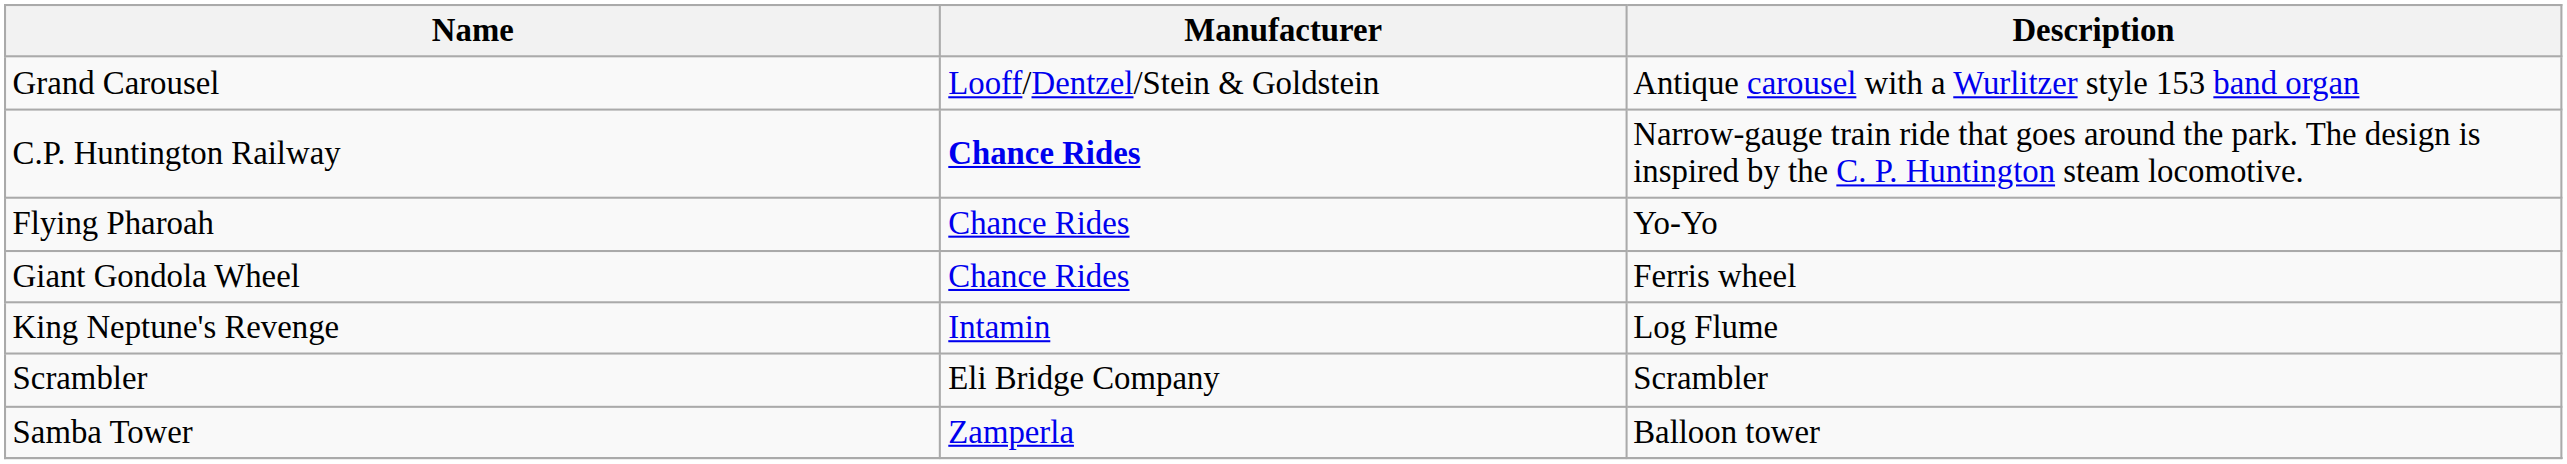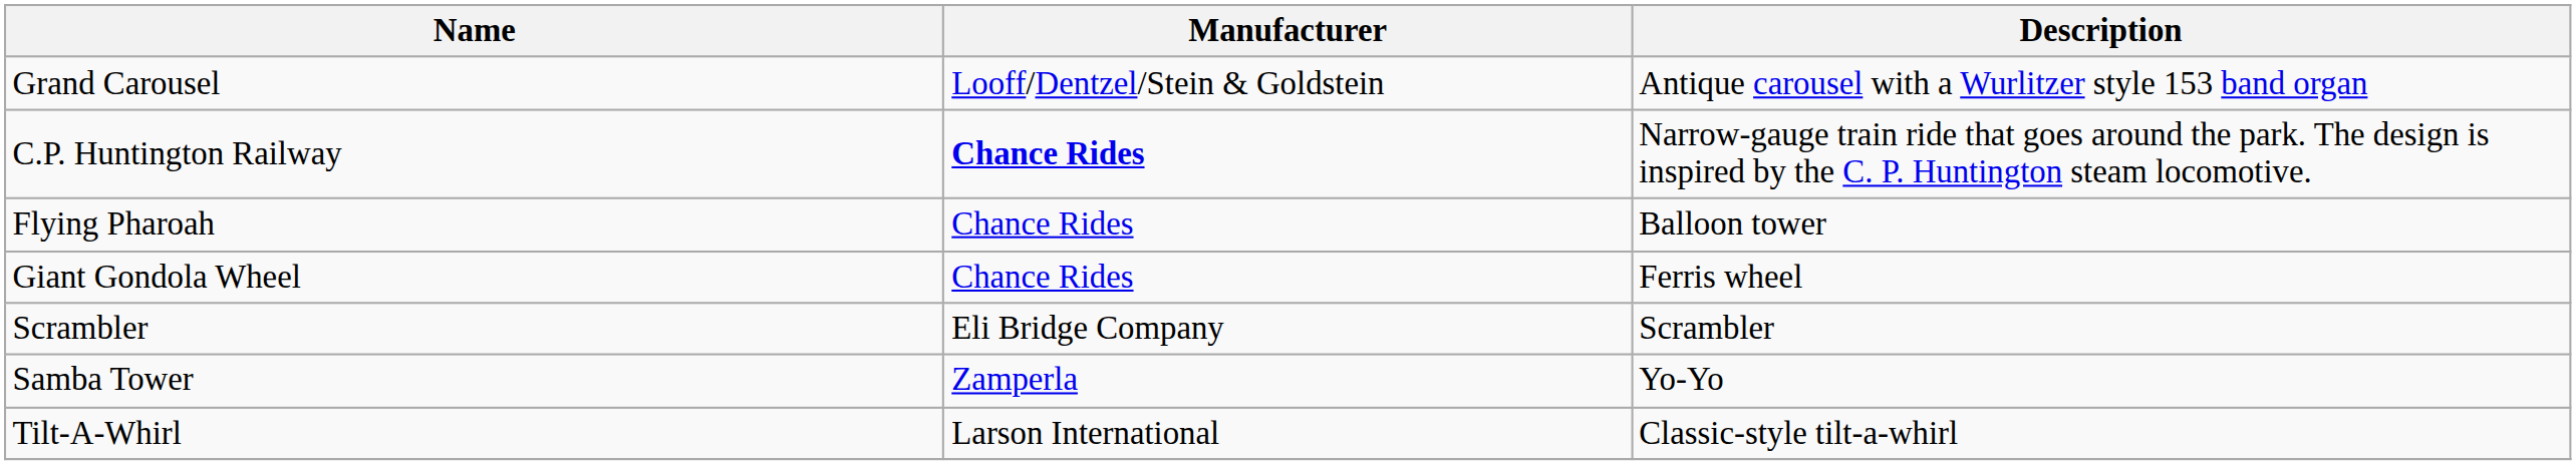Flying Pharoah | Description: Yo-Yo -> Balloon tower
- row: King Neptune's Revenge | Intamin | Log Flume
Samba Tower | Description: Balloon tower -> Yo-Yo
+ row: Tilt-A-Whirl | Larson International | Classic-style tilt-a-whirl
